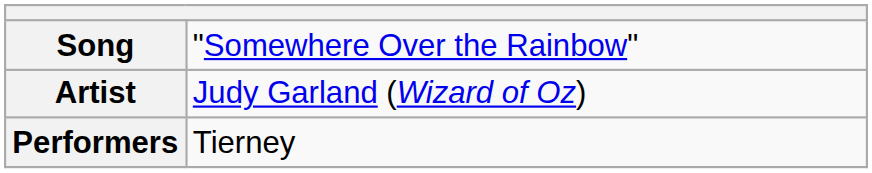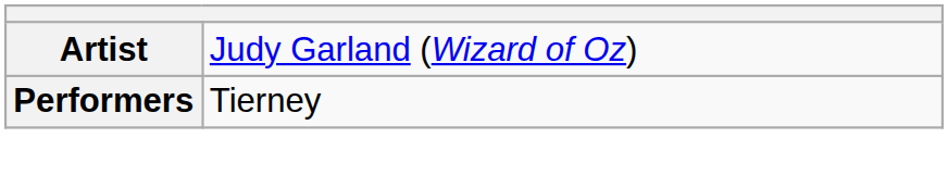- row: Song | "Somewhere Over the Rainbow"
